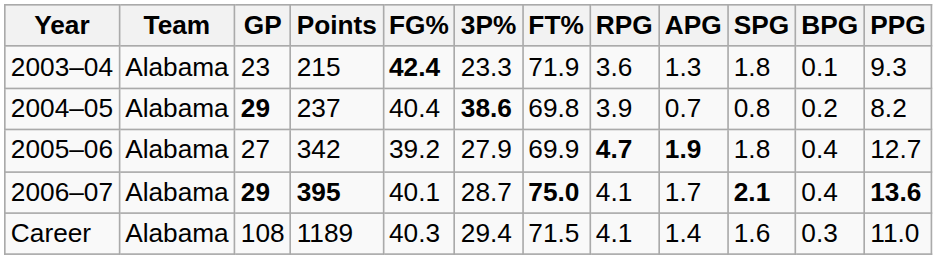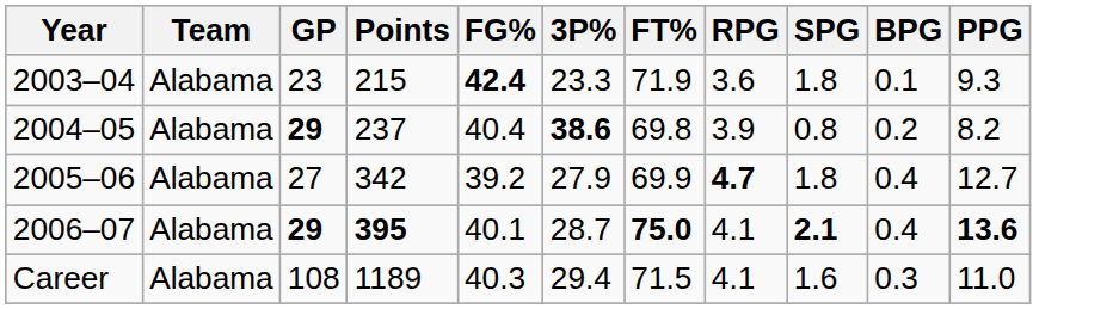- column: APG | 1.3 | 0.7 | 1.9 | 1.7 | 1.4
